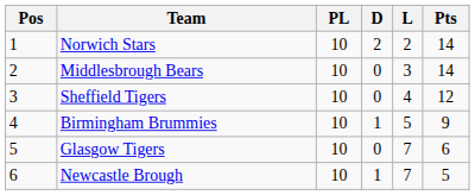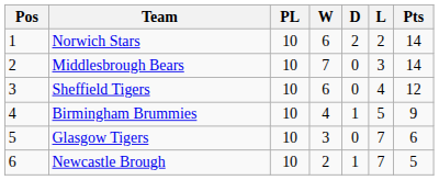+ column: W | 6 | 7 | 6 | 4 | 3 | 2
